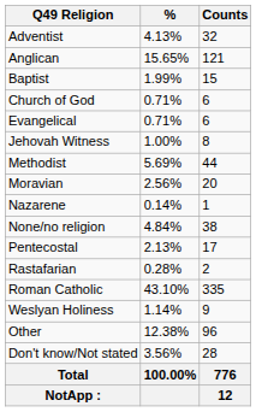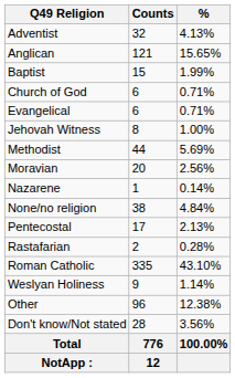columns swapped: Counts <-> %
